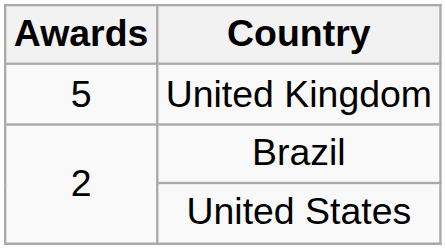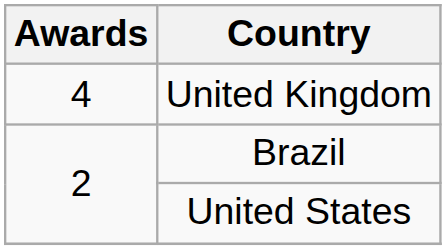United Kingdom | Awards: 5 -> 4
